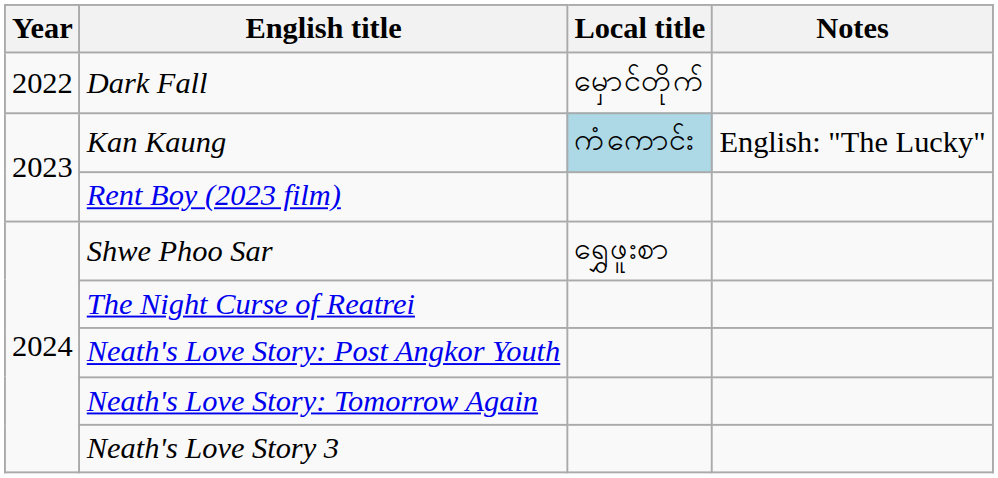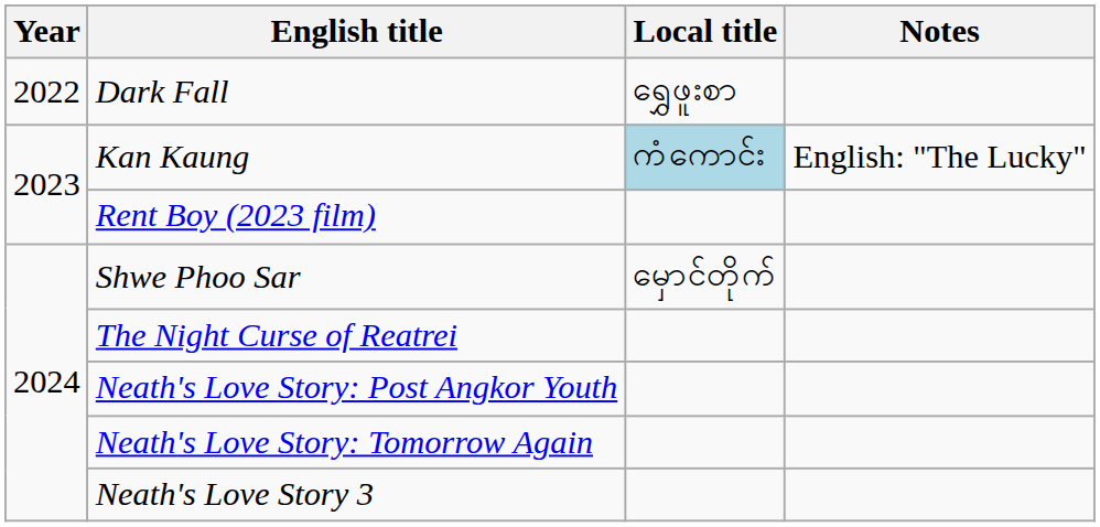Dark Fall | Local title: မှောင်တိုက် -> ရွှေဖူးစာ
Shwe Phoo Sar | Local title: ရွှေဖူးစာ -> မှောင်တိုက်
